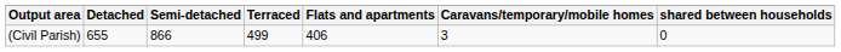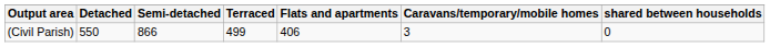(Civil Parish) | Detached: 655 -> 550
